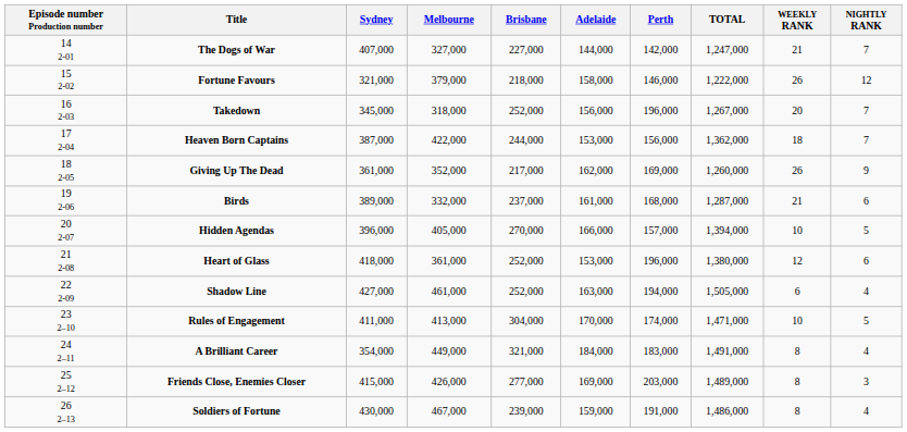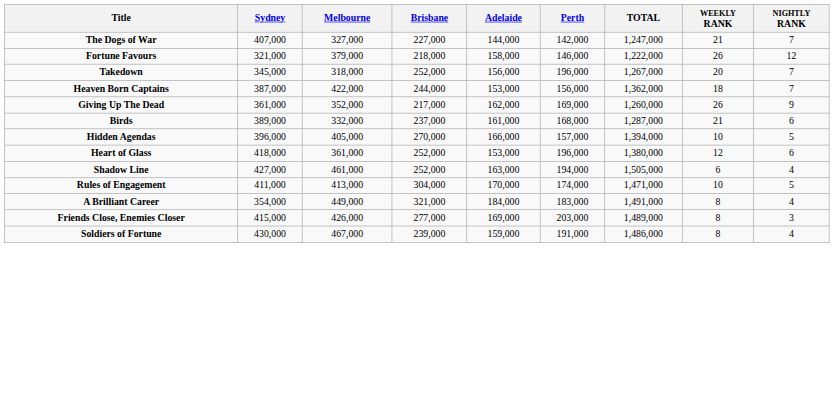- column: Episode number Production number | 14 2-01 | 15 2-02 | 16 2-03 | 17 2-04 | 18 2-05 | 19 2-06 | 20 2-07 | 21 2-08 | 22 2-09 | 23 2–10 | 24 2–11 | 25 2–12 | 26 2–13
